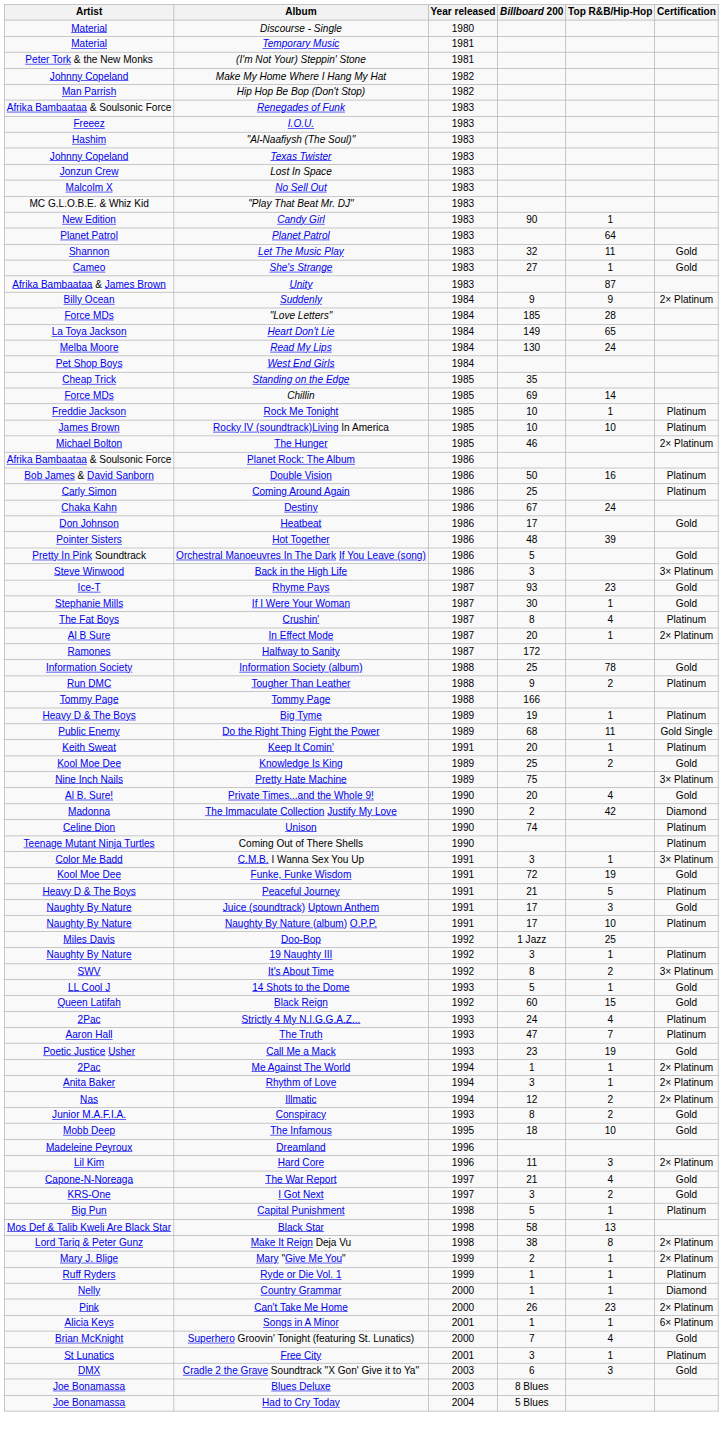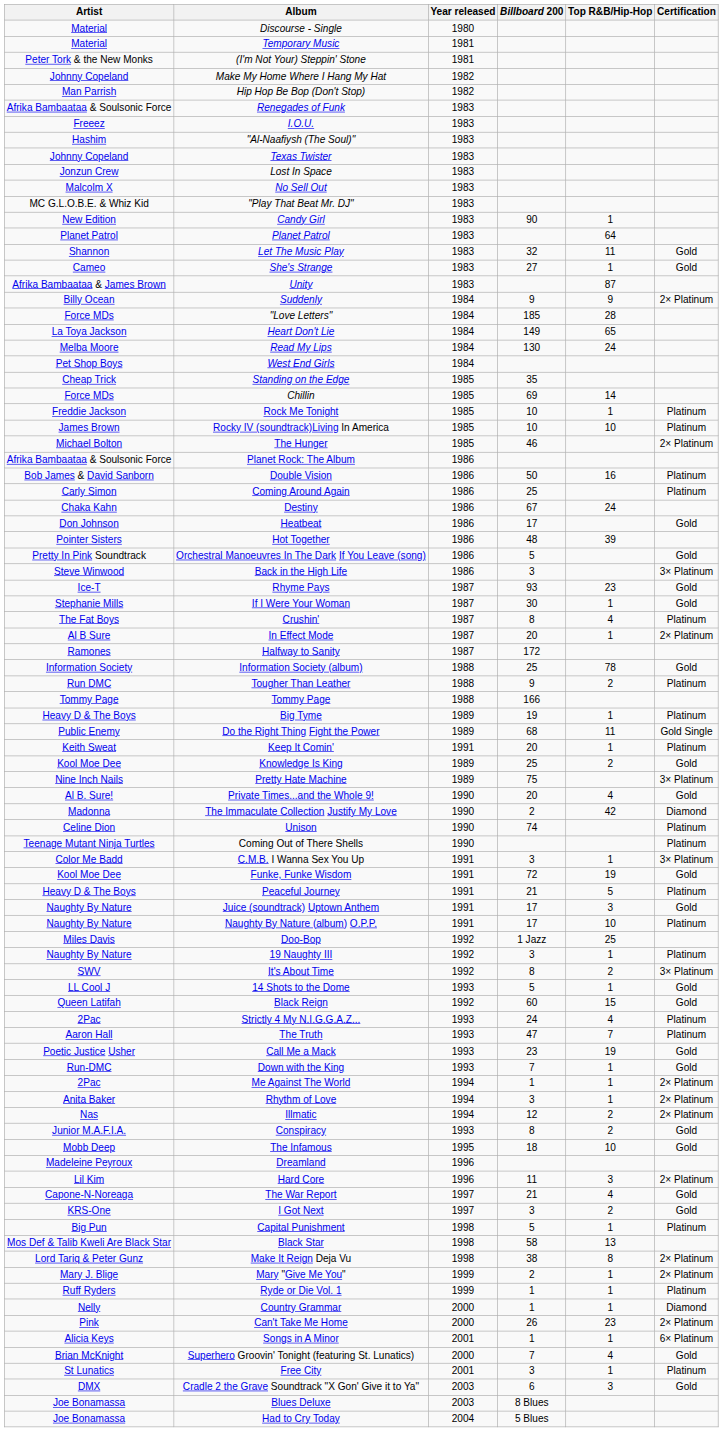+ row: Run-DMC | Down with the King | 1993 | 7 | 1 | Gold
